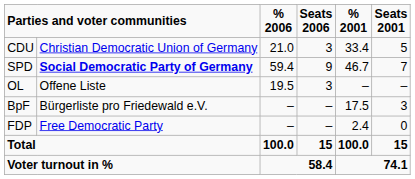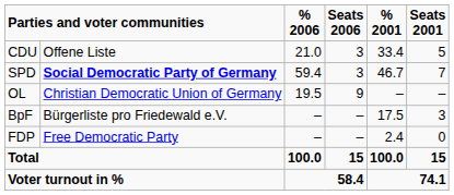CDU | column 2: Christian Democratic Union of Germany -> Offene Liste
SPD | Seats 2006: 9 -> 3
OL | column 2: Offene Liste -> Christian Democratic Union of Germany
OL | Seats 2006: 3 -> 9
